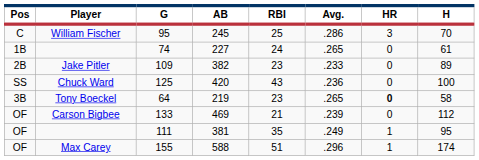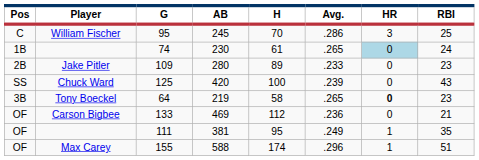columns swapped: H <-> RBI
74 | AB: 227 -> 230
74 | HR: no background -> lightblue background
109 | AB: 382 -> 280
125 | Avg.: .236 -> .239
133 | Avg.: .239 -> .236
